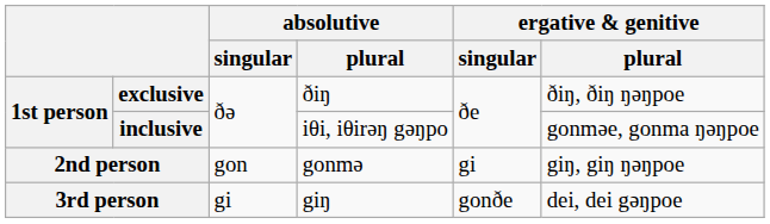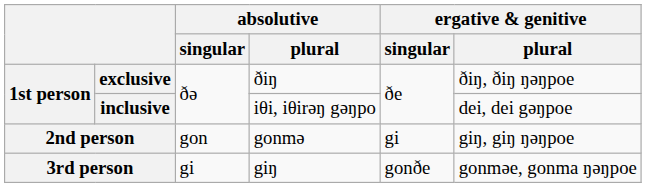inclusive | ergative & genitive / plural: gonməe, gonma ŋəŋpoe -> dei, dei gəŋpoe
3rd person | ergative & genitive / plural: dei, dei gəŋpoe -> gonməe, gonma ŋəŋpoe
